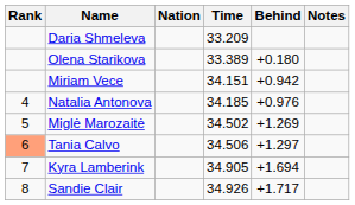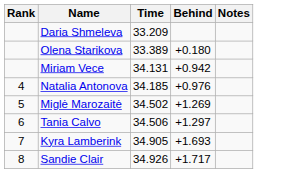- column: Nation
Miriam Vece | Time: 34.151 -> 34.131
Tania Calvo | Rank: lightsalmon background -> no background
Kyra Lamberink | Behind: +1.694 -> +1.693
